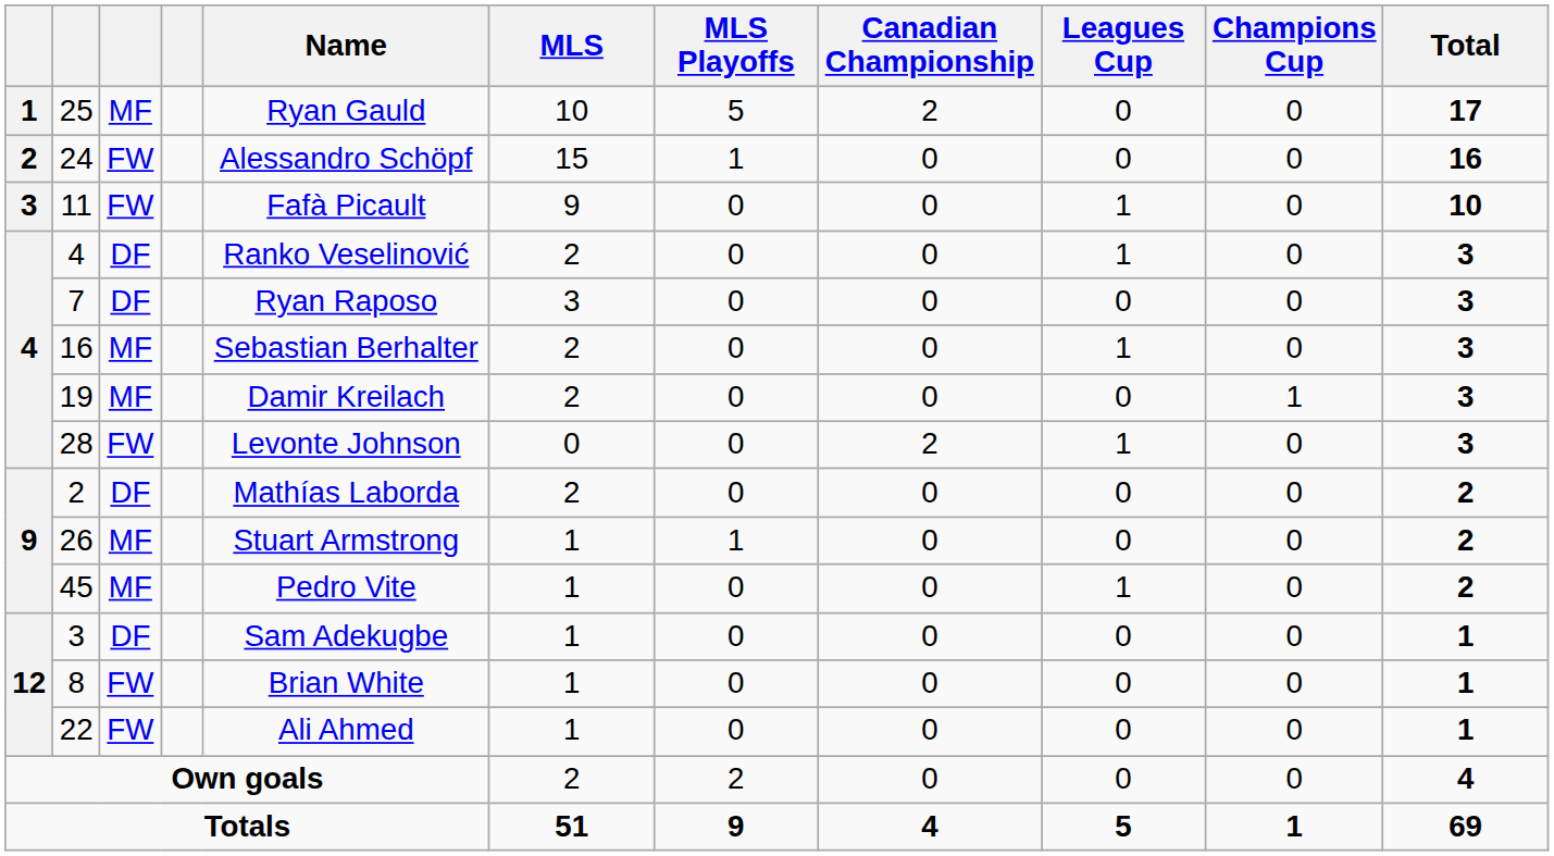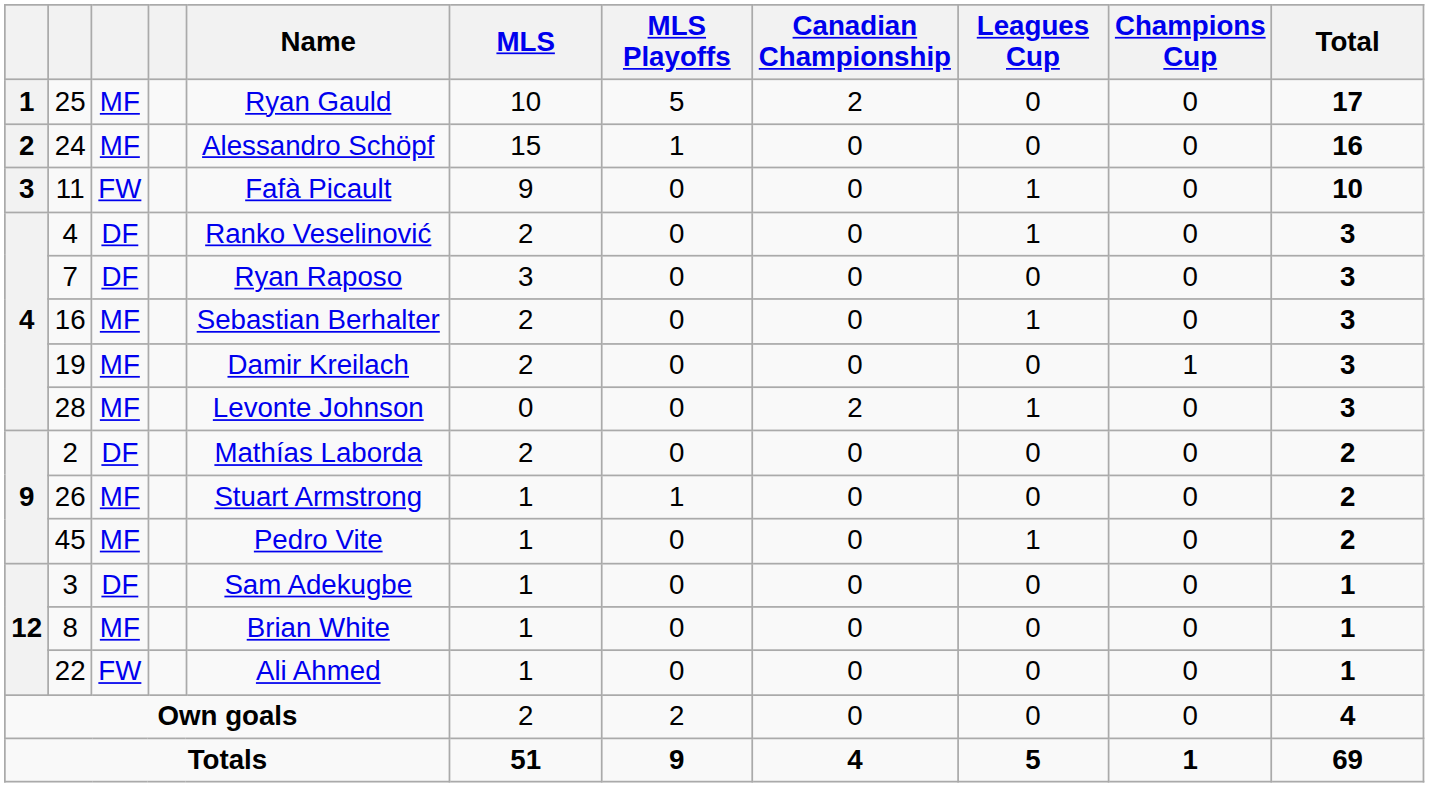24 | column 3: FW -> MF
28 | column 3: FW -> MF
8 | column 3: FW -> MF
